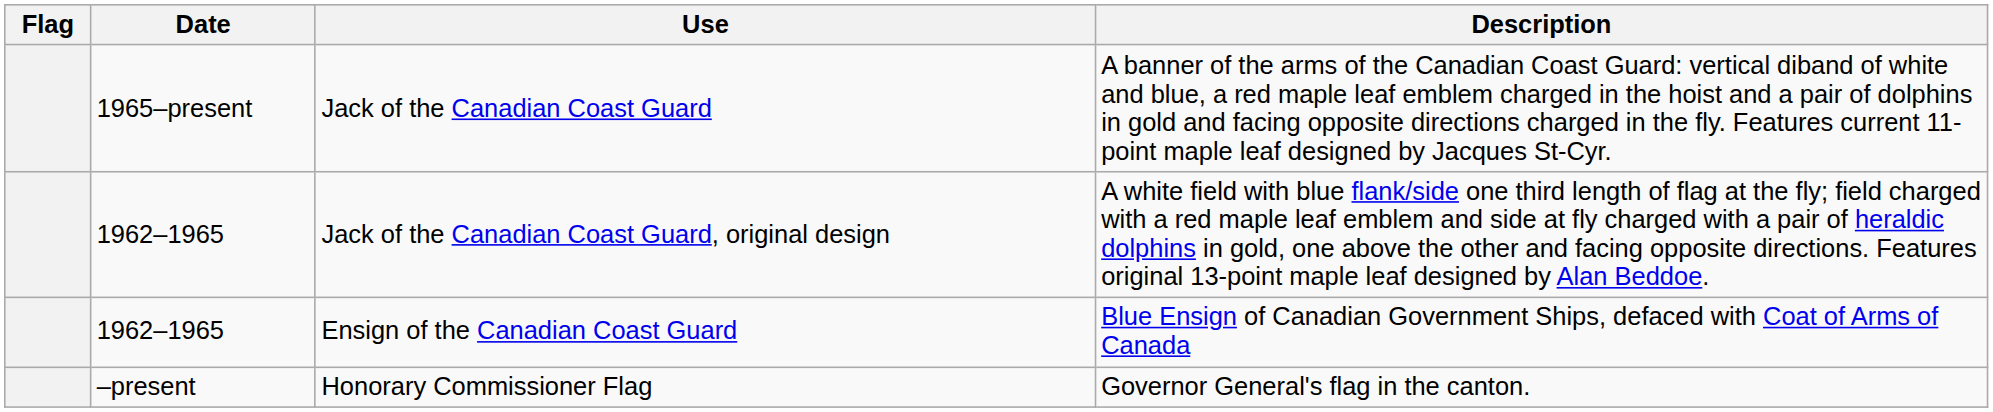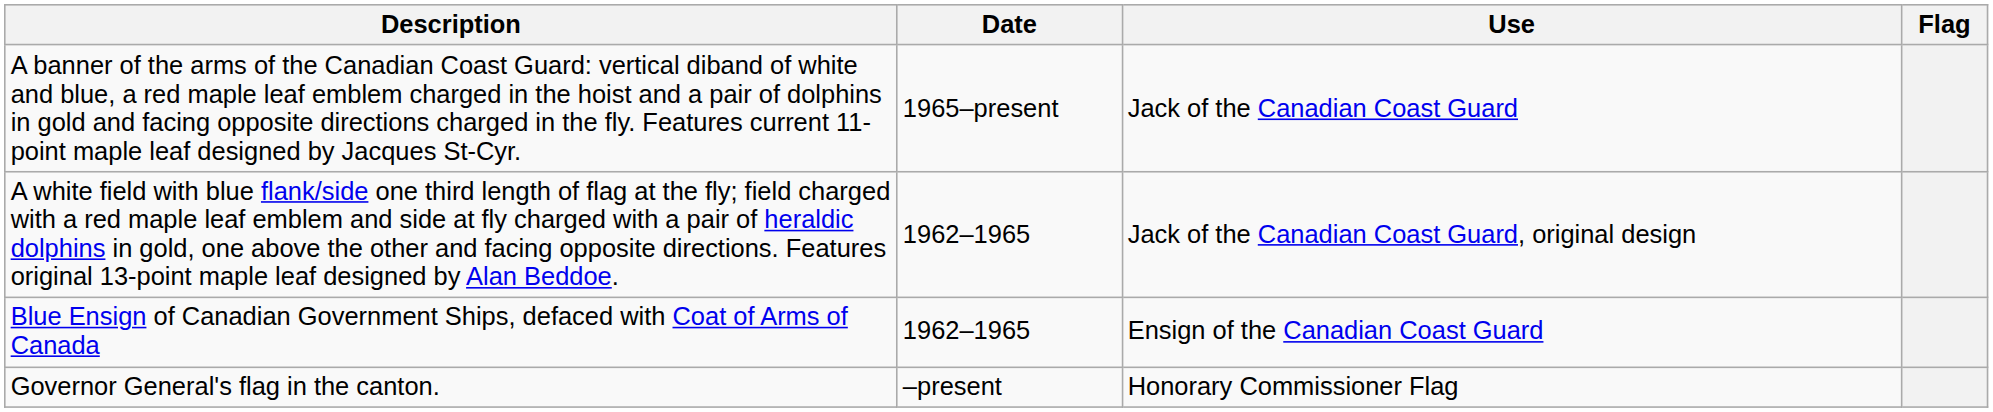columns swapped: Flag <-> Description
